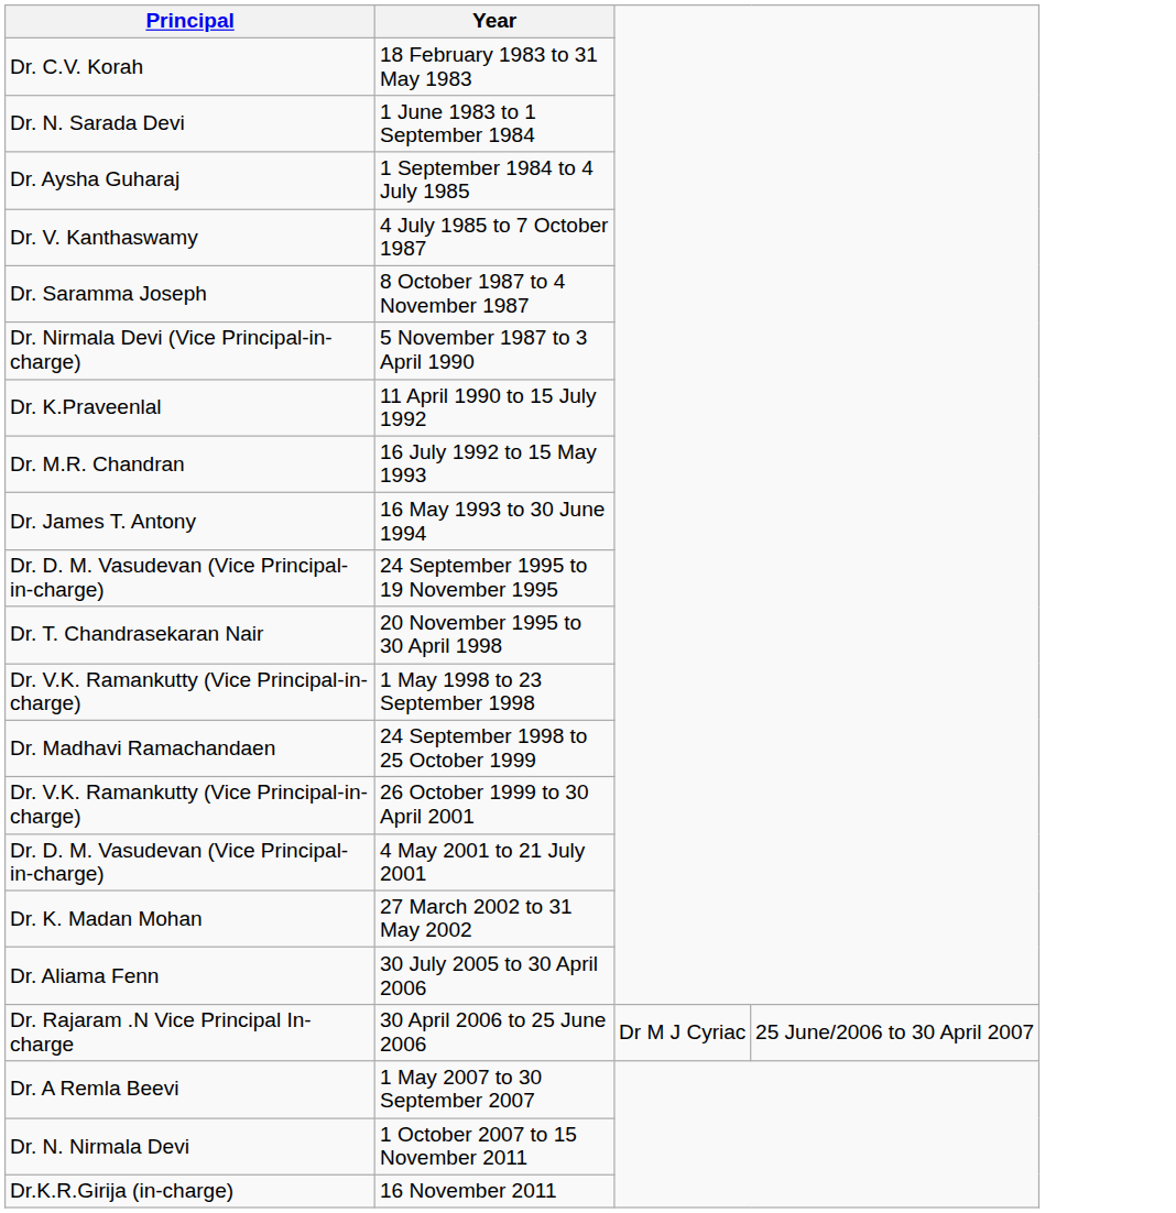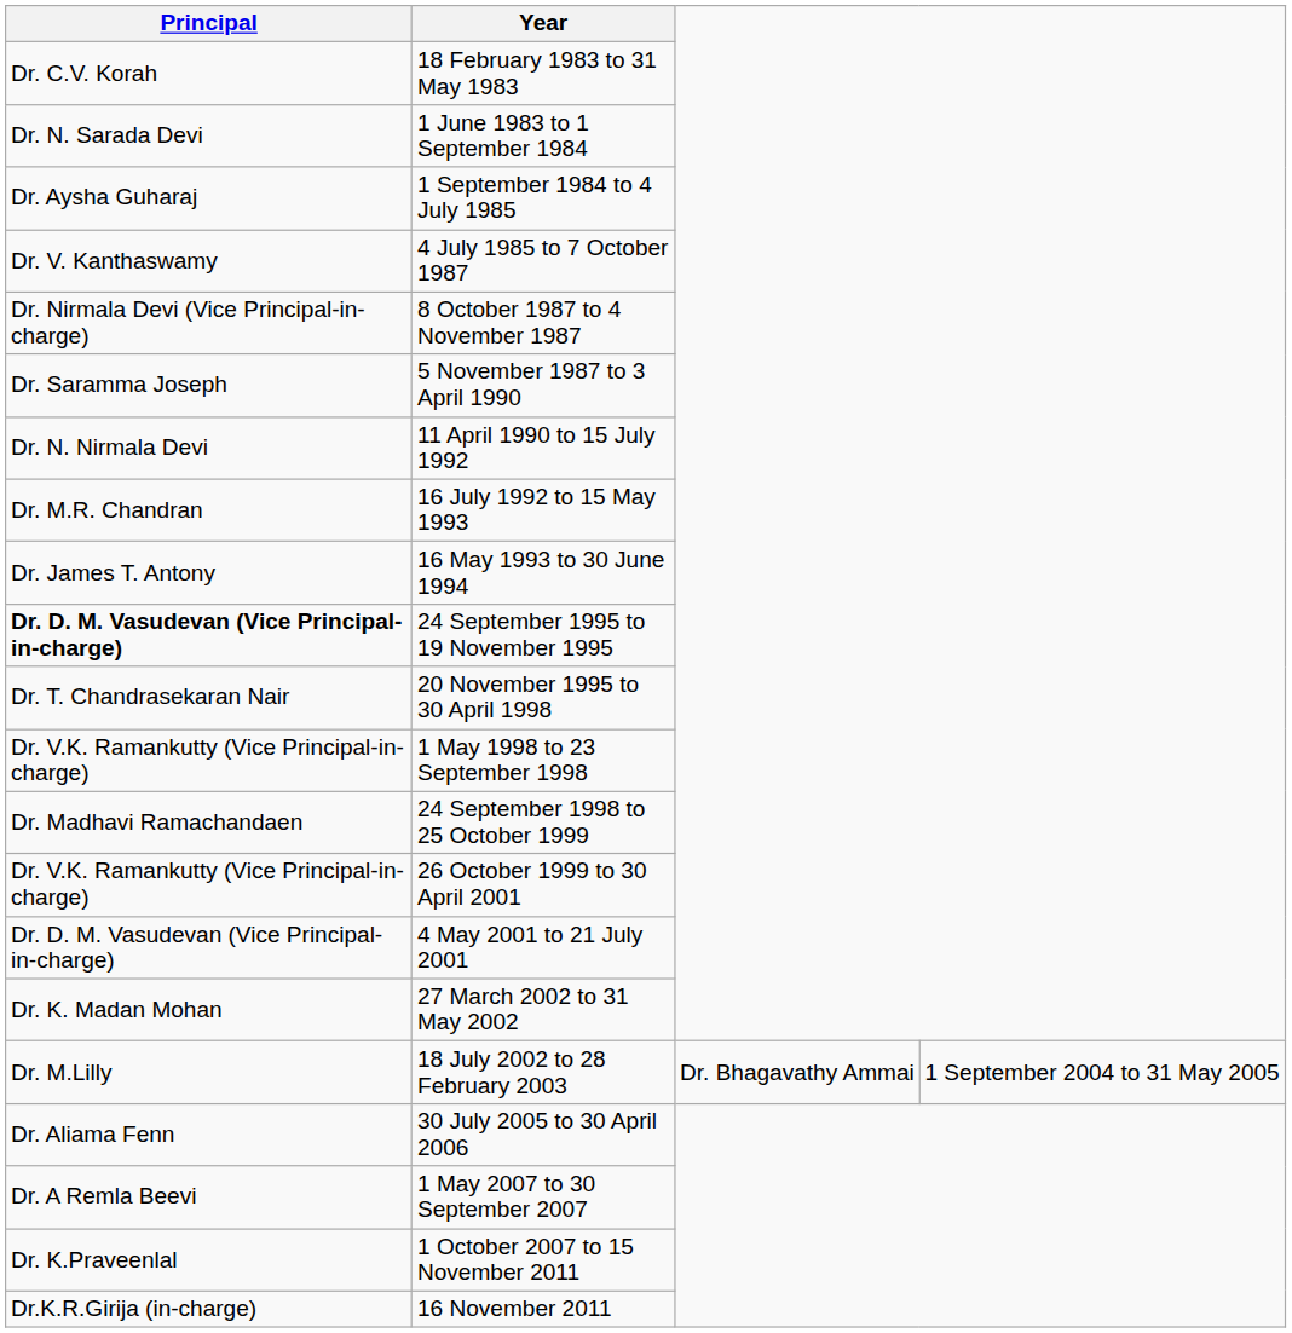8 October 1987 to 4 November 1987 | Principal: Dr. Saramma Joseph -> Dr. Nirmala Devi (Vice Principal-in-charge)
5 November 1987 to 3 April 1990 | Principal: Dr. Nirmala Devi (Vice Principal-in-charge) -> Dr. Saramma Joseph
11 April 1990 to 15 July 1992 | Principal: Dr. K.Praveenlal -> Dr. N. Nirmala Devi
24 September 1995 to 19 November 1995 | Principal: normal -> bold
+ row: Dr. M.Lilly | 18 July 2002 to 28 February 2003 | Dr. Bhagavathy Ammai | 1 September 2004 to 31 May 2005
- row: Dr. Rajaram .N Vice Principal In-charge | 30 April 2006 to 25 June 2006 | Dr M J Cyriac | 25 June/2006 to 30 April 2007
1 October 2007 to 15 November 2011 | Principal: Dr. N. Nirmala Devi -> Dr. K.Praveenlal
